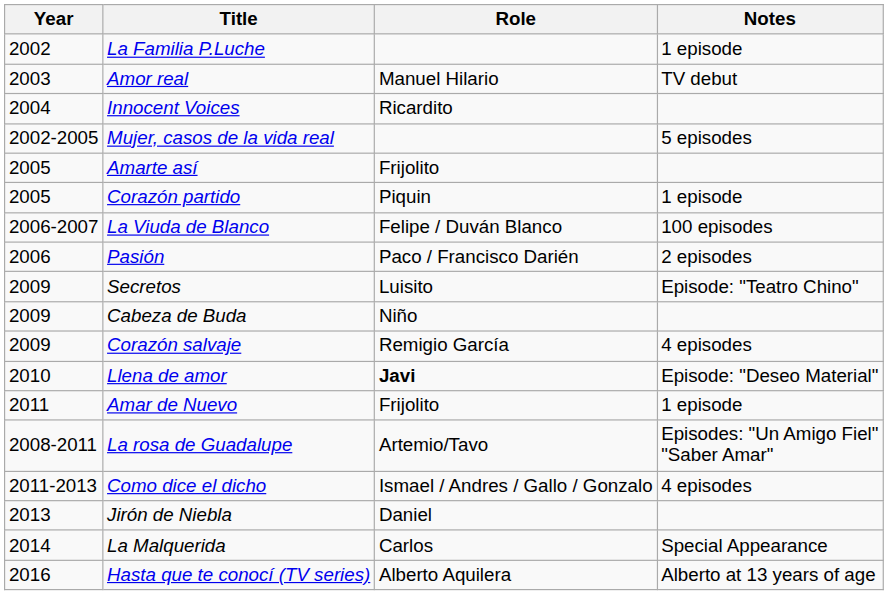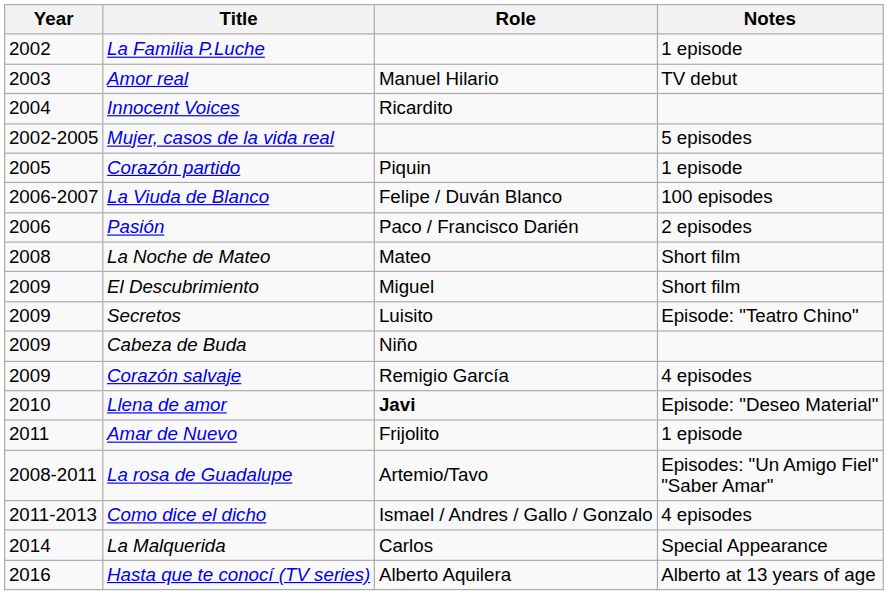- row: 2005 | Amarte así | Frijolito
+ row: 2008 | La Noche de Mateo | Mateo | Short film
+ row: 2009 | El Descubrimiento | Miguel | Short film
- row: 2013 | Jirón de Niebla | Daniel
